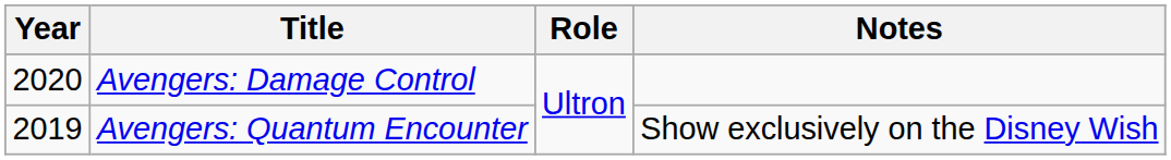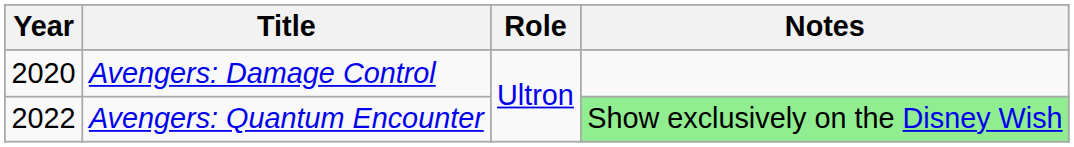Avengers: Quantum Encounter | Year: 2019 -> 2022
Avengers: Quantum Encounter | Notes: no background -> lightgreen background
